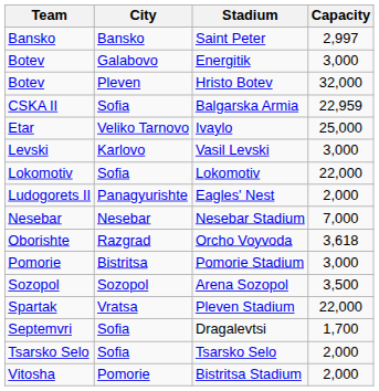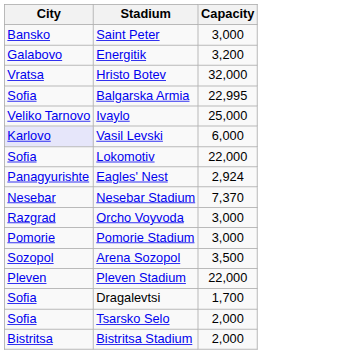- column: Team | Bansko | Botev | Botev | CSKA II | Etar | Levski | Lokomotiv | Ludogorets II | Nesebar | Oborishte | Pomorie | Sozopol | Spartak | Septemvri | Tsarsko Selo | Vitosha
Saint Peter | Capacity: 2,997 -> 3,000
Energitik | Capacity: 3,000 -> 3,200
Hristo Botev | City: Pleven -> Vratsa
Balgarska Armia | Capacity: 22,959 -> 22,995
Vasil Levski | City: no background -> lavender background
Vasil Levski | Capacity: 3,000 -> 6,000
Eagles' Nest | Capacity: 2,000 -> 2,924
Nesebar Stadium | Capacity: 7,000 -> 7,370
Orcho Voyvoda | Capacity: 3,618 -> 3,000
Pomorie Stadium | City: Bistritsa -> Pomorie
Pleven Stadium | City: Vratsa -> Pleven
Bistritsa Stadium | City: Pomorie -> Bistritsa
